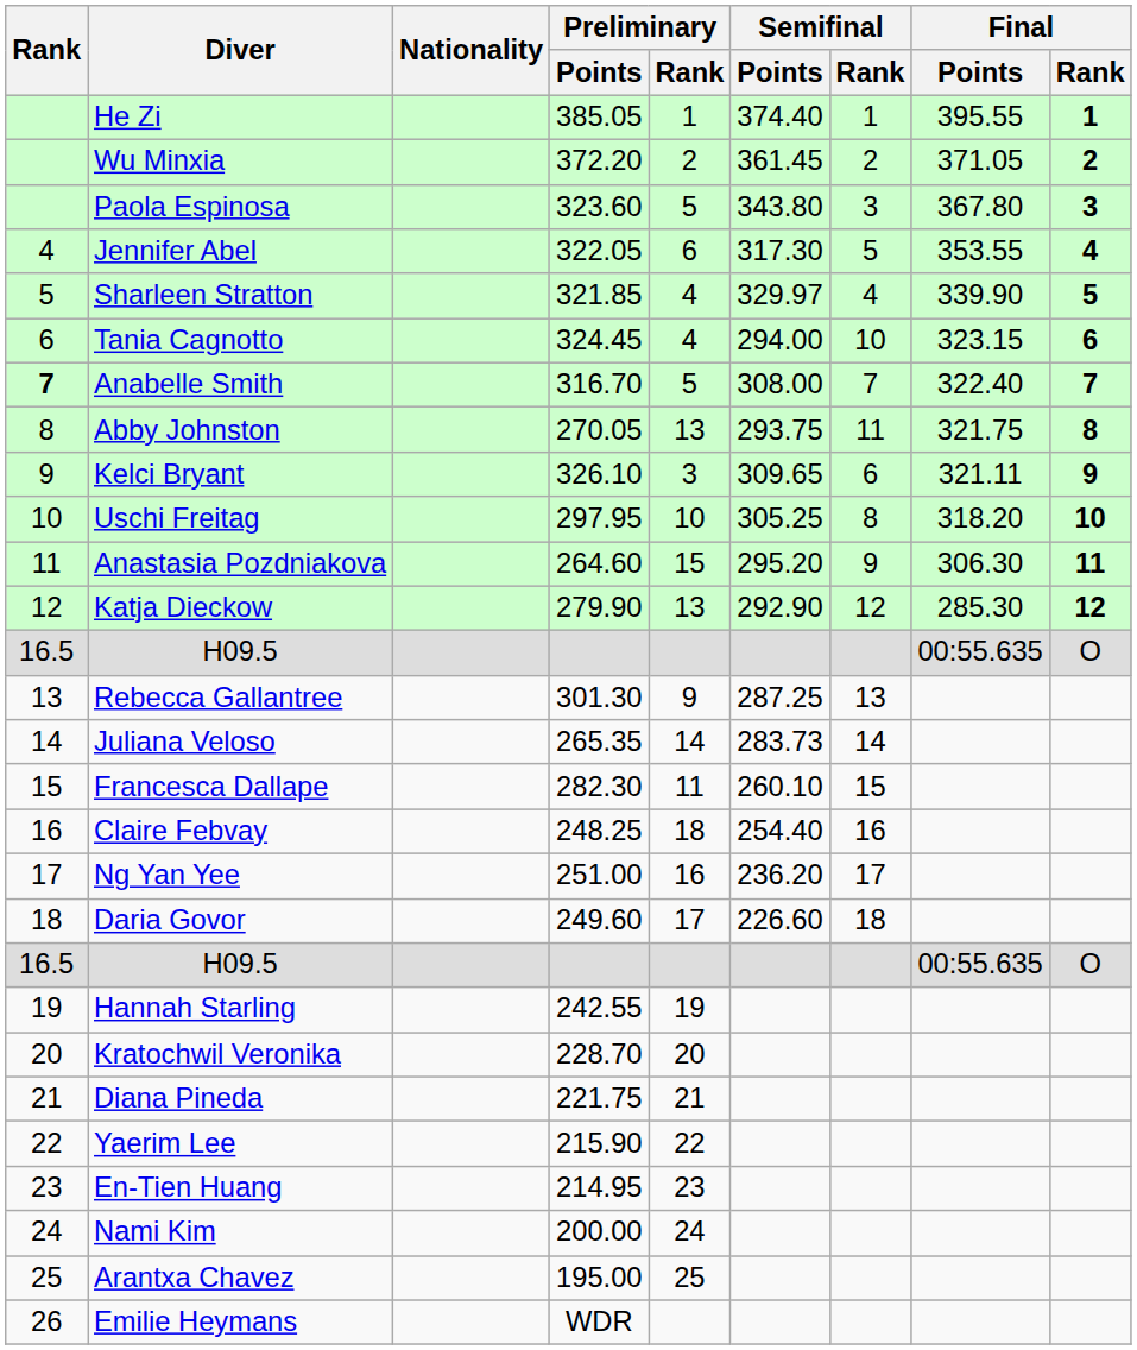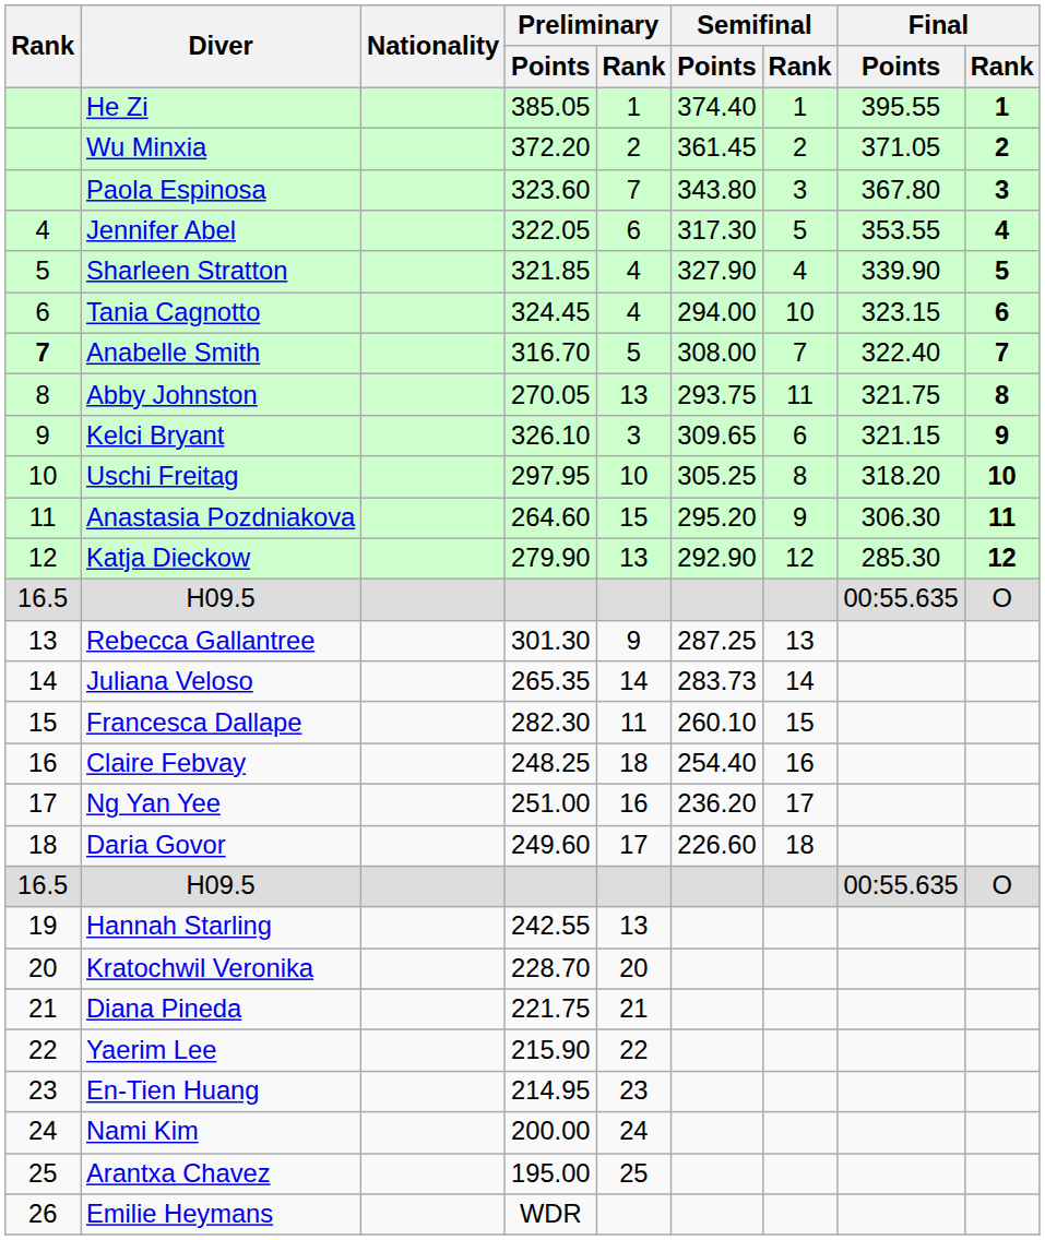Paola Espinosa | Preliminary / Rank: 5 -> 7
Sharleen Stratton | Semifinal / Points: 329.97 -> 327.90
Kelci Bryant | Final / Points: 321.11 -> 321.15
Hannah Starling | Preliminary / Rank: 19 -> 13
